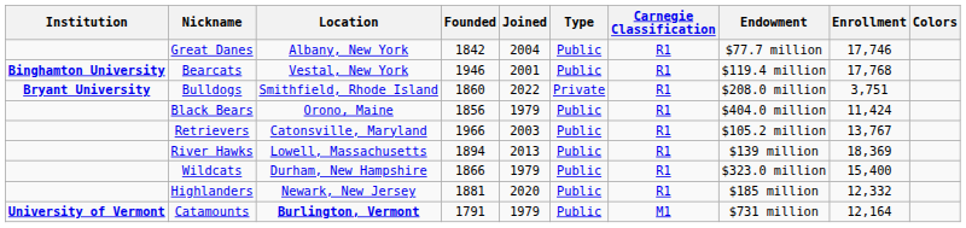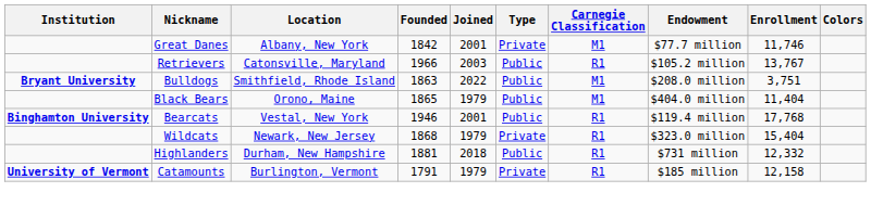Great Danes | Joined: 2004 -> 2001
Great Danes | Type: Public -> Private
Great Danes | Carnegie Classification: R1 -> M1
Great Danes | Enrollment: 17,746 -> 11,746
rows swapped: Bearcats <-> Retrievers
Bulldogs | Founded: 1860 -> 1863
Bulldogs | Type: Private -> Public
Bulldogs | Carnegie Classification: R1 -> M1
Black Bears | Founded: 1856 -> 1865
Black Bears | Carnegie Classification: R1 -> M1
Black Bears | Enrollment: 11,424 -> 11,404
- row: River Hawks | Lowell, Massachusetts | 1894 | 2013 | Public | R1 | $139 million | 18,369
Wildcats | Location: Durham, New Hampshire -> Newark, New Jersey
Wildcats | Founded: 1866 -> 1868
Wildcats | Type: Public -> Private
Wildcats | Enrollment: 15,400 -> 15,404
Highlanders | Location: Newark, New Jersey -> Durham, New Hampshire
Highlanders | Joined: 2020 -> 2018
Highlanders | Endowment: $185 million -> $731 million
Catamounts | Location: bold -> normal
Catamounts | Type: Public -> Private
Catamounts | Carnegie Classification: M1 -> R1
Catamounts | Endowment: $731 million -> $185 million
Catamounts | Enrollment: 12,164 -> 12,158
